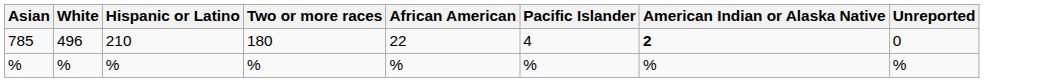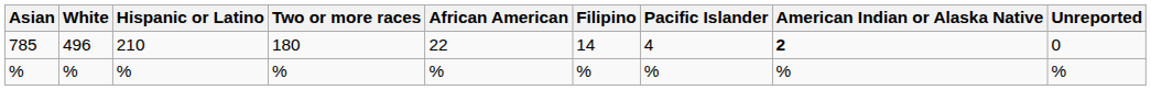+ column: Filipino | 14 | %
